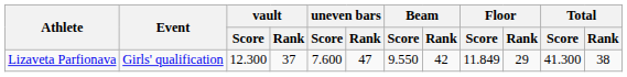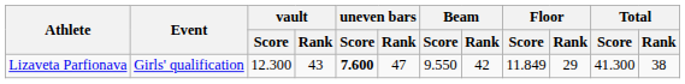Lizaveta Parfionava | vault / Rank: 37 -> 43
Lizaveta Parfionava | uneven bars / Score: normal -> bold
